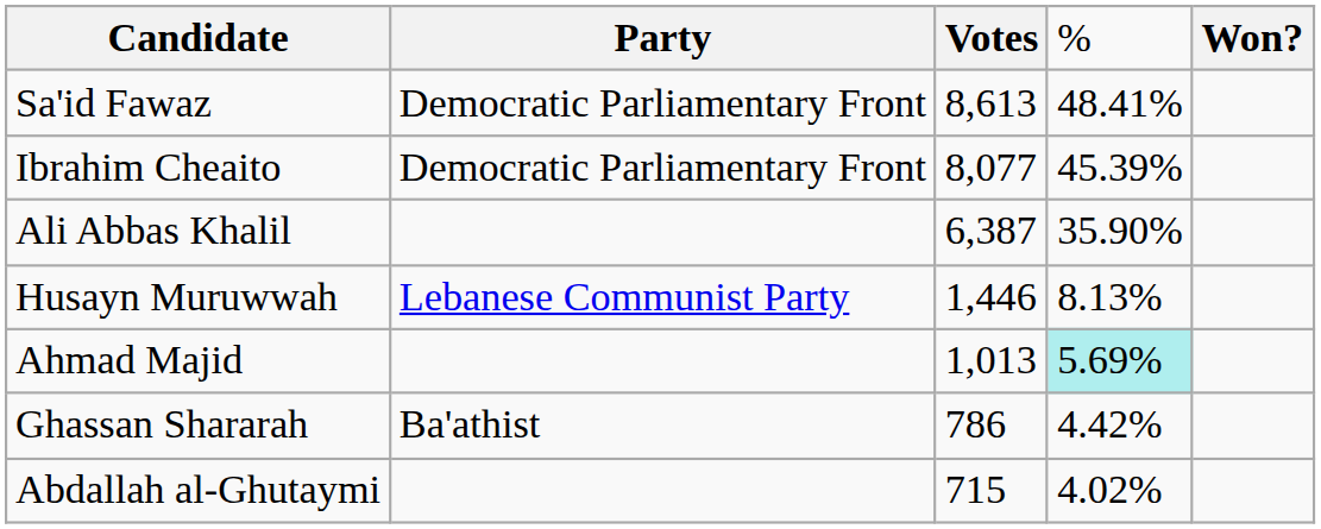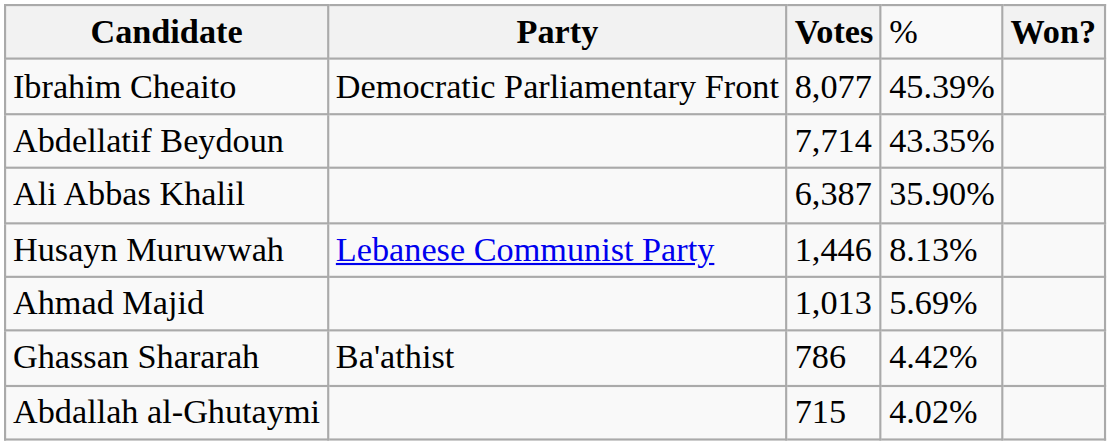- row: Sa'id Fawaz | Democratic Parliamentary Front | 8,613 | 48.41%
+ row: Abdellatif Beydoun | 7,714 | 43.35%
Ahmad Majid | column 4: paleturquoise background -> no background
